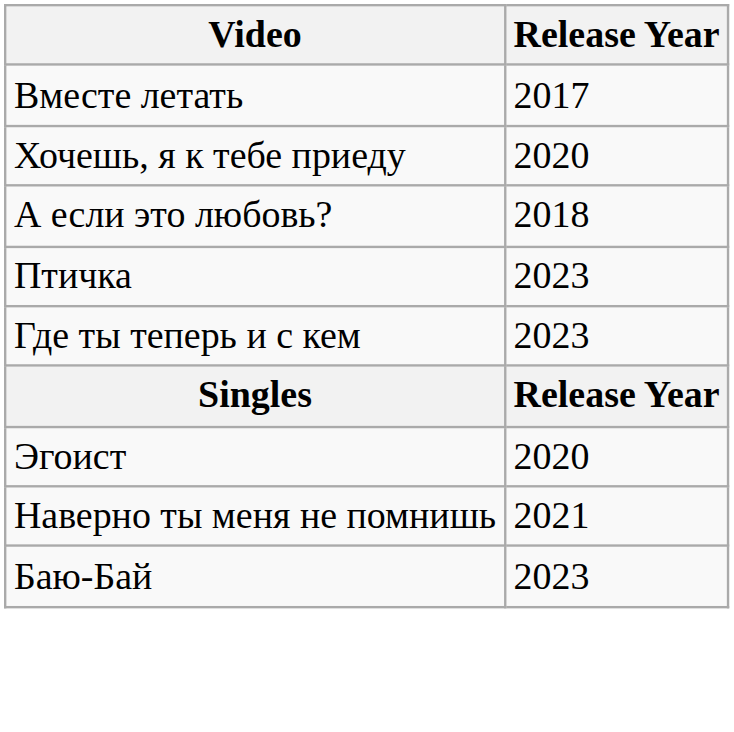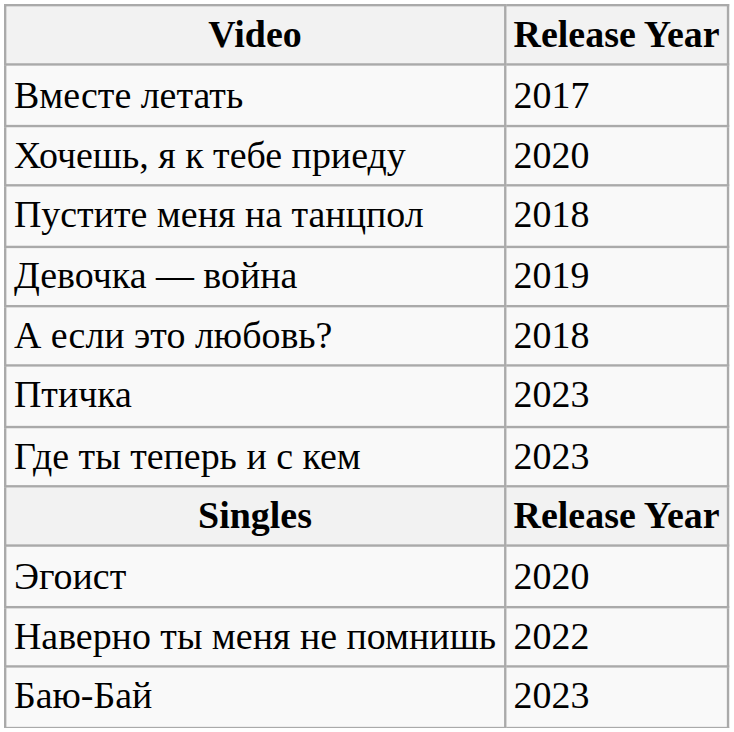+ row: Пустите меня на танцпол | 2018
+ row: Девочка — война | 2019
Наверно ты меня не помнишь | Release Year: 2021 -> 2022
